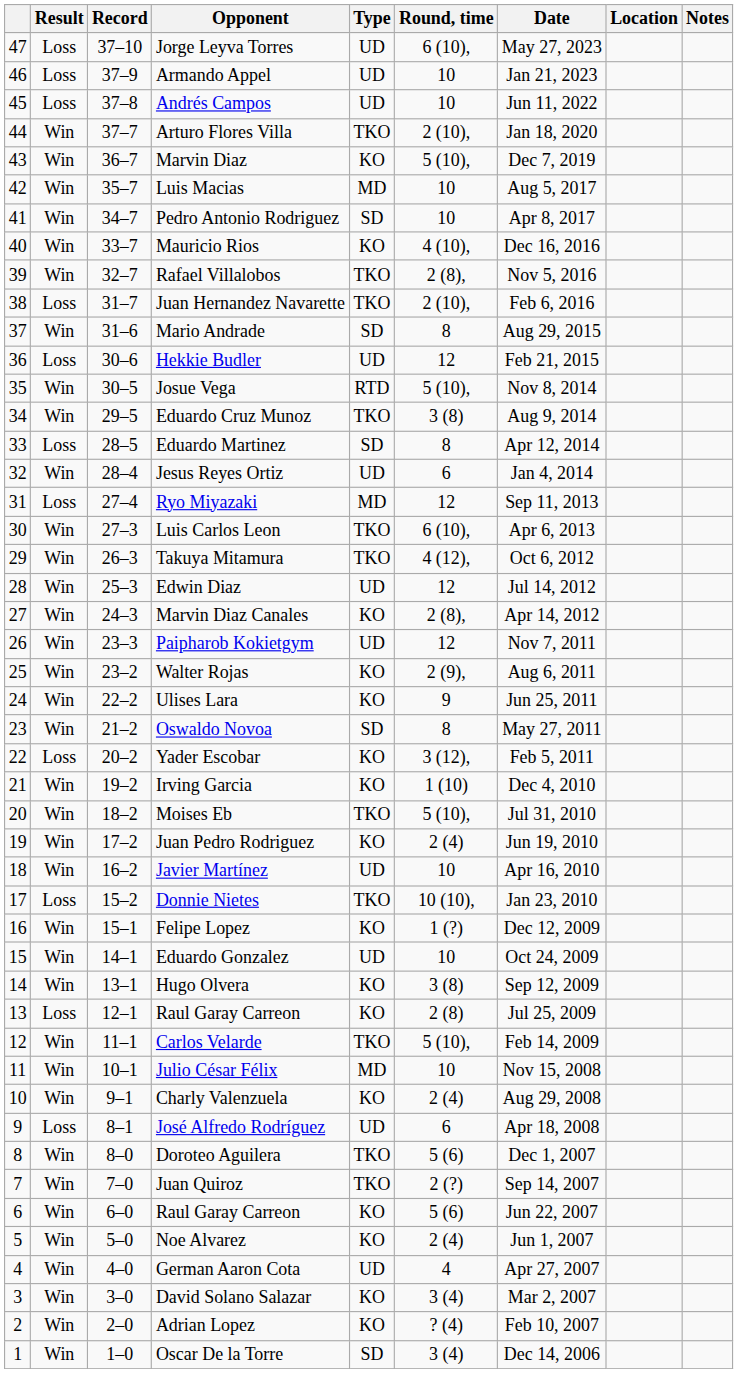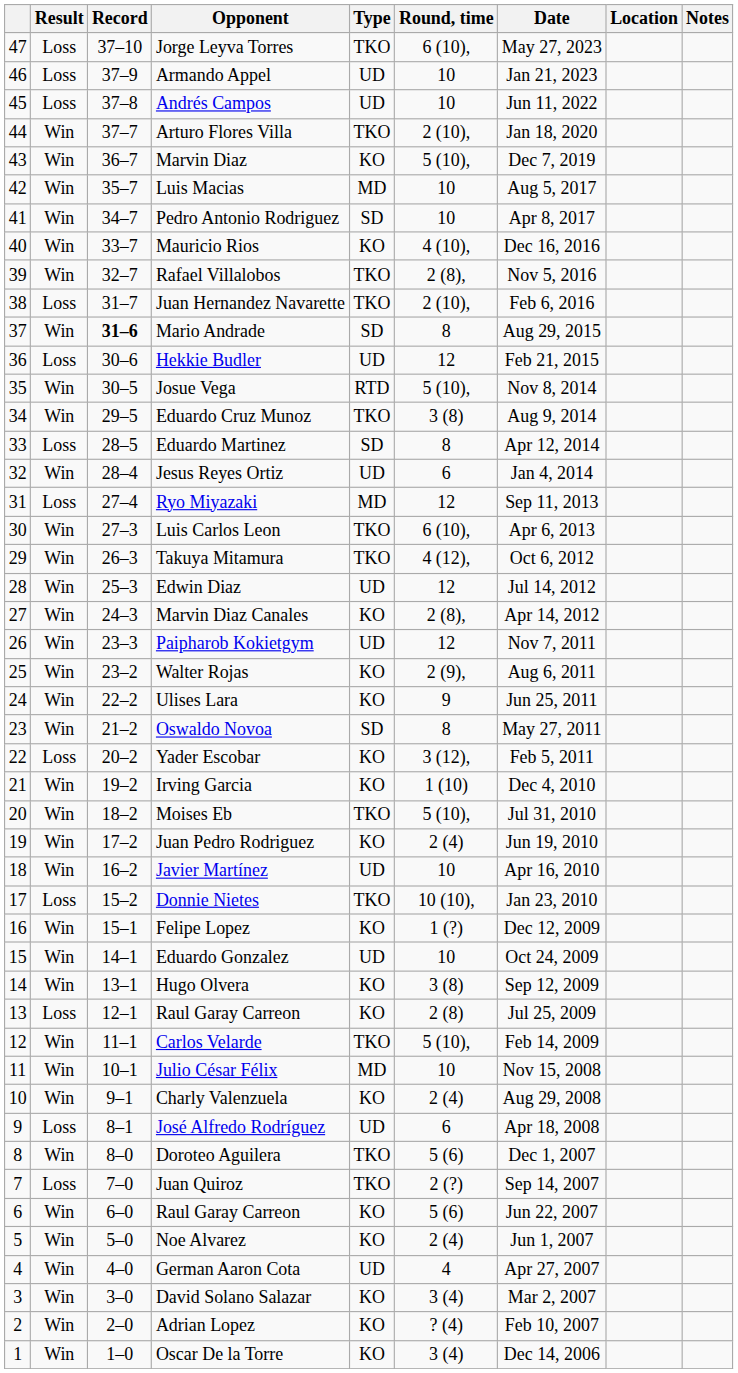Jorge Leyva Torres | Type: UD -> TKO
Mario Andrade | Record: normal -> bold
Juan Quiroz | Result: Win -> Loss
Oscar De la Torre | Type: SD -> KO
